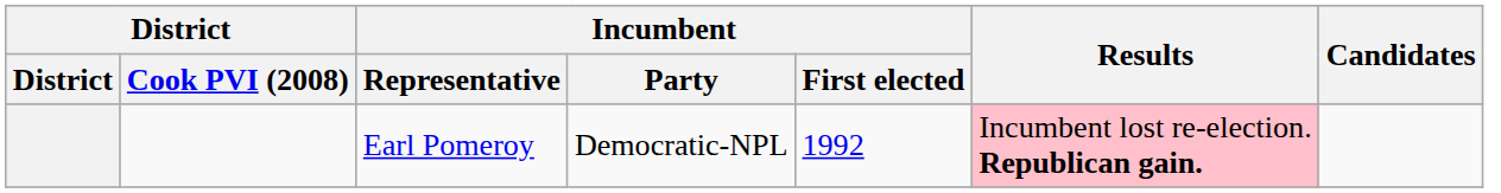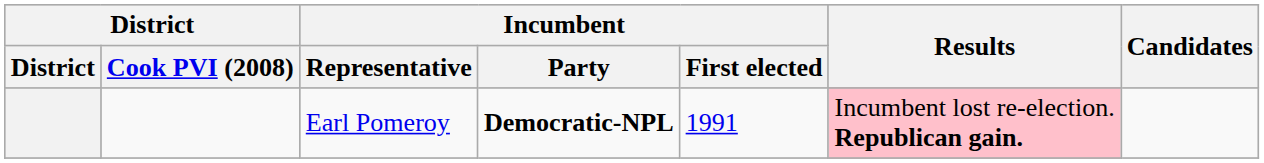Earl Pomeroy | Incumbent / Party: normal -> bold
Earl Pomeroy | Incumbent / First elected: 1992 -> 1991
